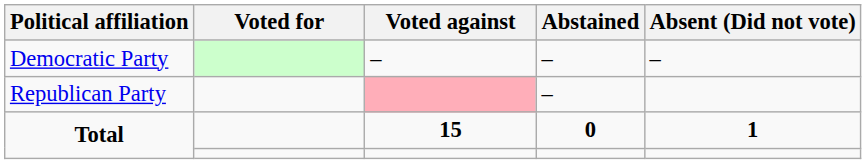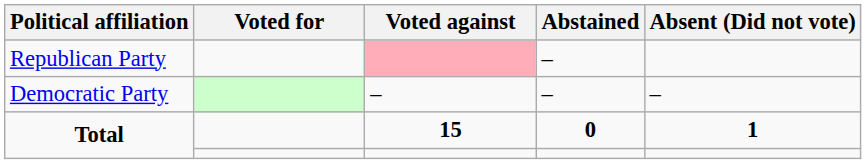rows swapped: Democratic Party <-> Republican Party
